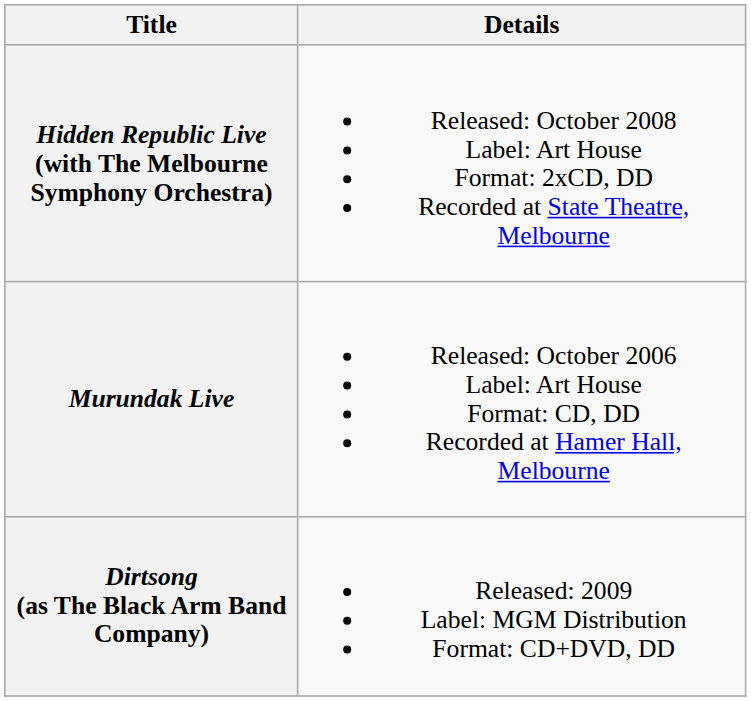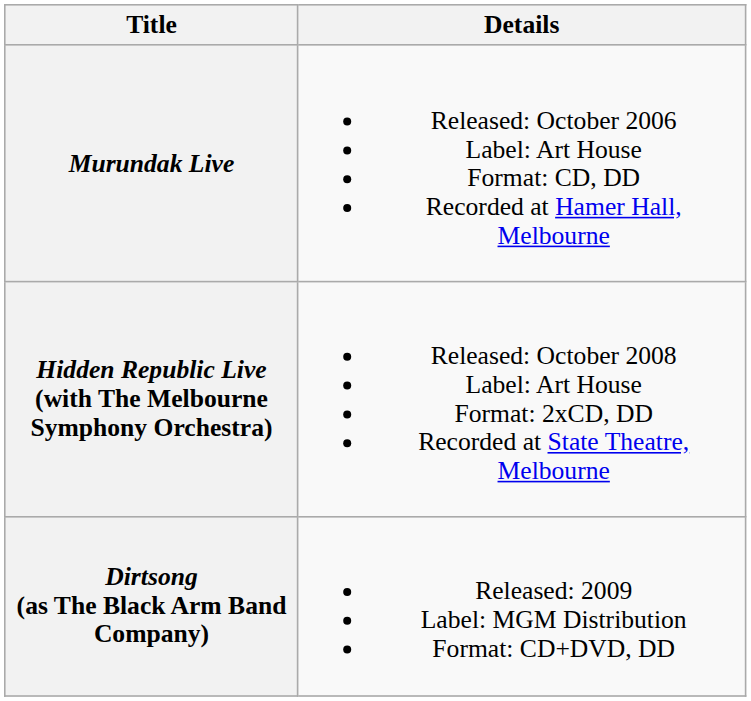rows swapped: Murundak Live <-> Hidden Republic Live (with The Melbourne Symphony Orchestra)
